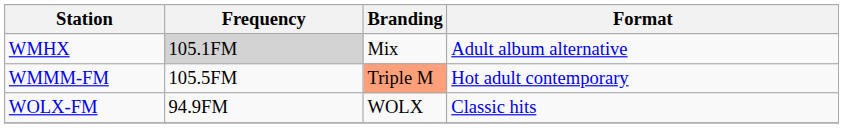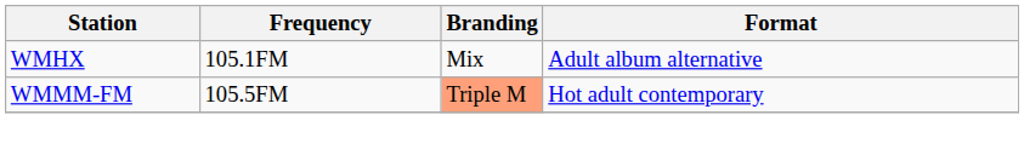WMHX | Frequency: lightgrey background -> no background
- row: WOLX-FM | 94.9FM | WOLX | Classic hits
